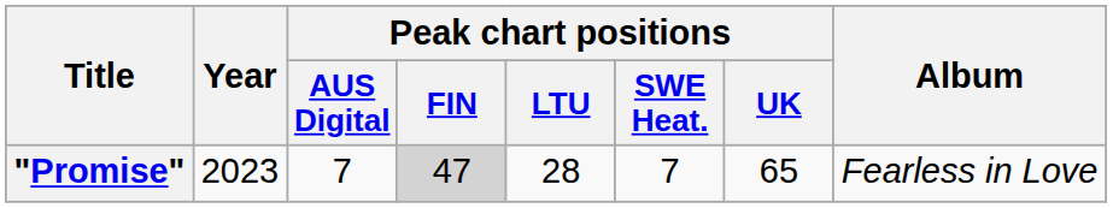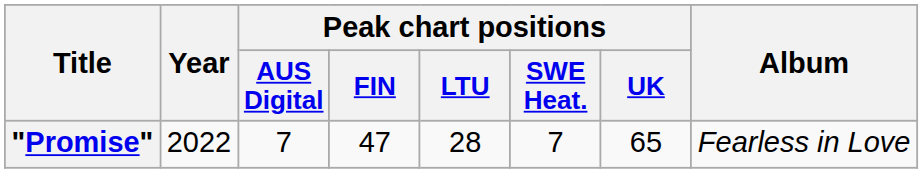"Promise" | Year: 2023 -> 2022
"Promise" | Peak chart positions / FIN: lightgrey background -> no background
